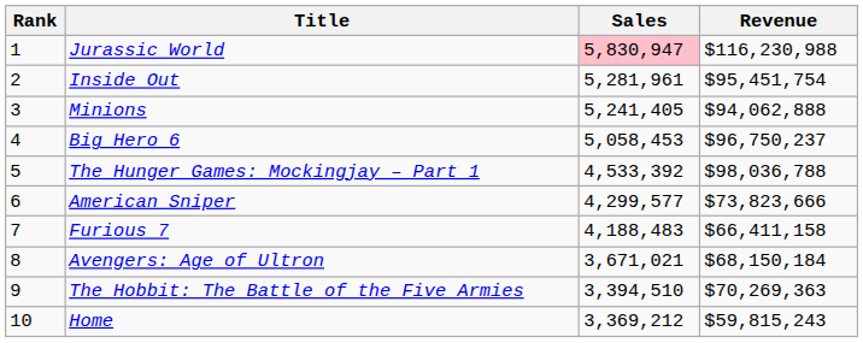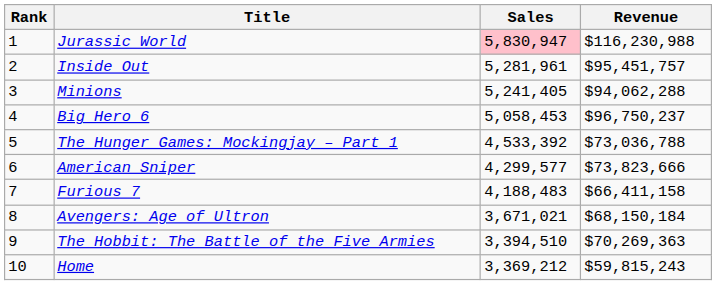Inside Out | Revenue: $95,451,754 -> $95,451,757
Minions | Revenue: $94,062,888 -> $94,062,288
The Hunger Games: Mockingjay – Part 1 | Revenue: $98,036,788 -> $73,036,788
